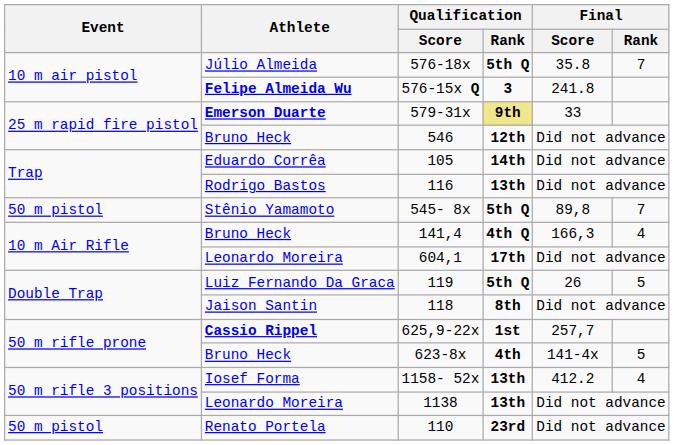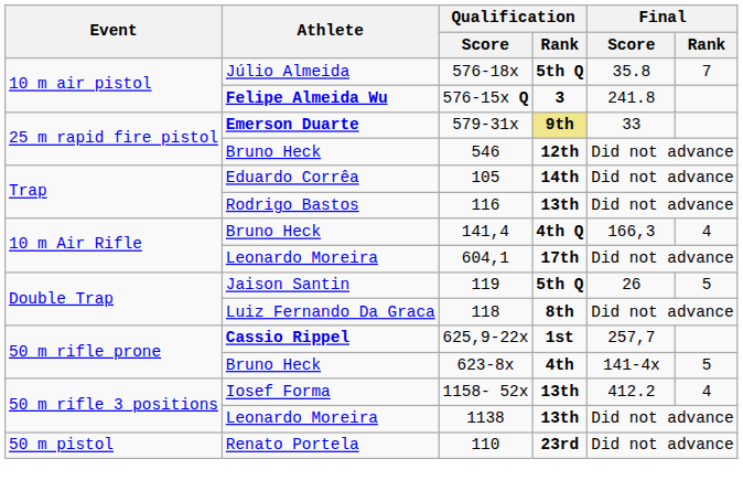- row: 50 m pistol | Stênio Yamamoto | 545- 8x | 5th Q | 89,8 | 7
119 | Athlete: Luiz Fernando Da Graca -> Jaison Santin
118 | Athlete: Jaison Santin -> Luiz Fernando Da Graca
